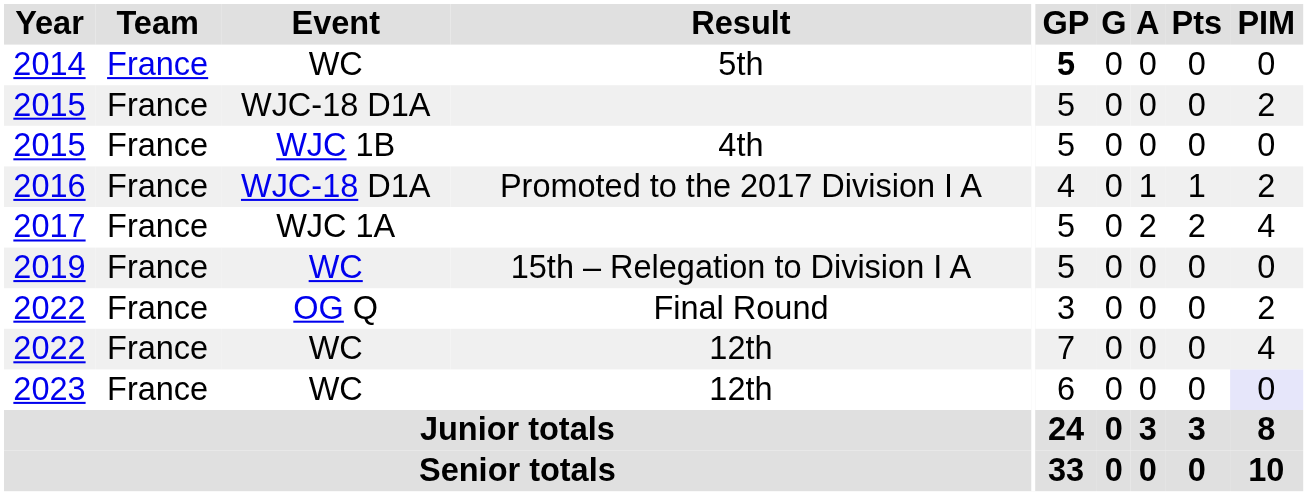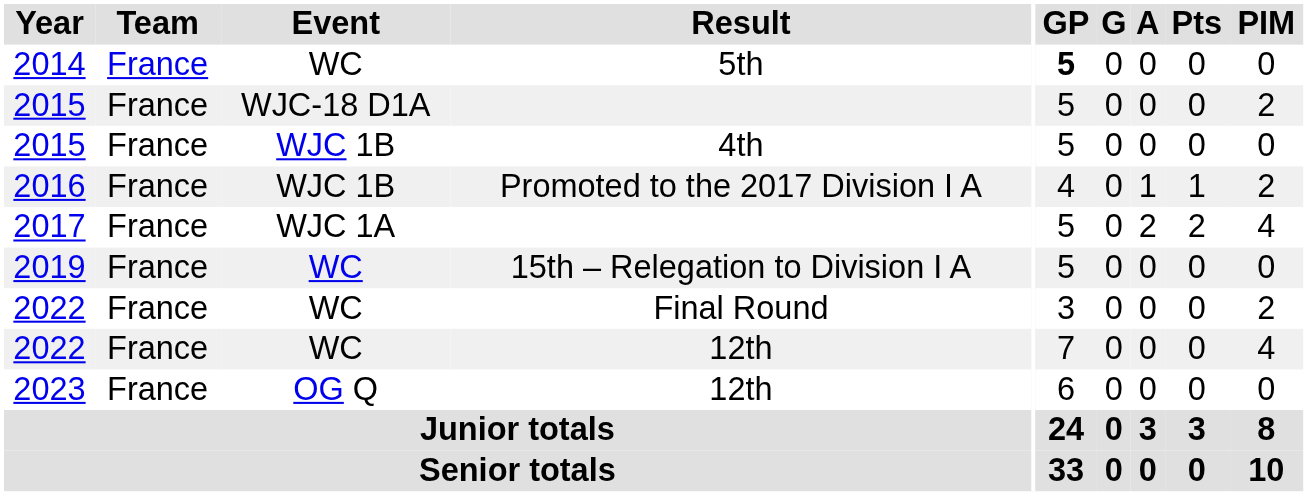2016 | Event: WJC-18 D1A -> WJC 1B
2022 / Final Round | Event: OG Q -> WC
2023 | Event: WC -> OG Q
2023 | PIM: lavender background -> no background
